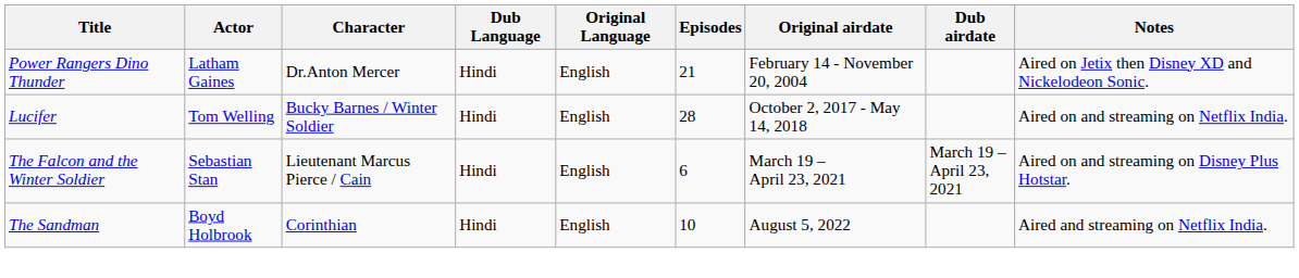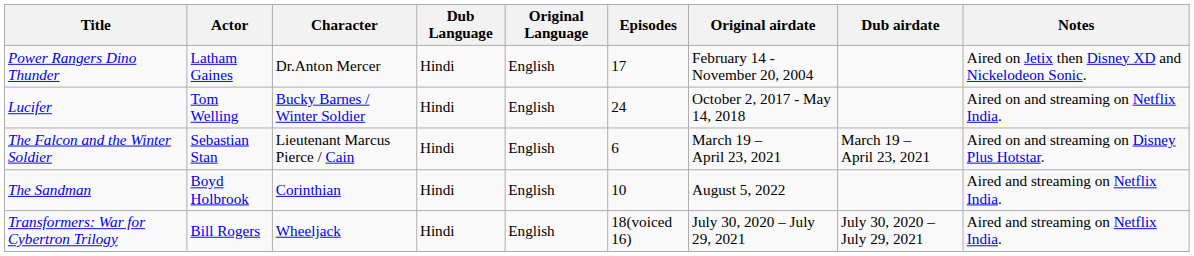Power Rangers Dino Thunder | Episodes: 21 -> 17
Lucifer | Episodes: 28 -> 24
+ row: Transformers: War for Cybertron Trilogy | Bill Rogers | Wheeljack | Hindi | English | 18(voiced 16) | July 30, 2020 – July 29, 2021 | July 30, 2020 – July 29, 2021 | Aired and streaming on Netflix India.
